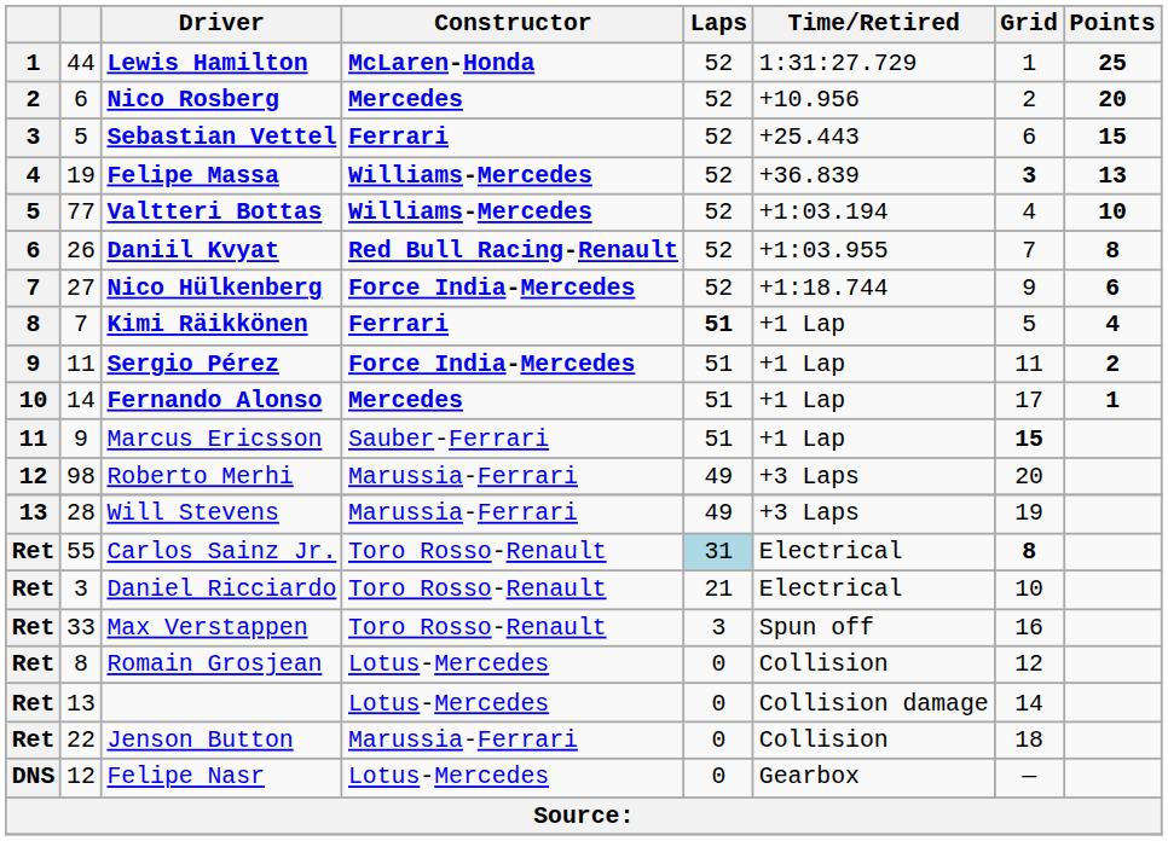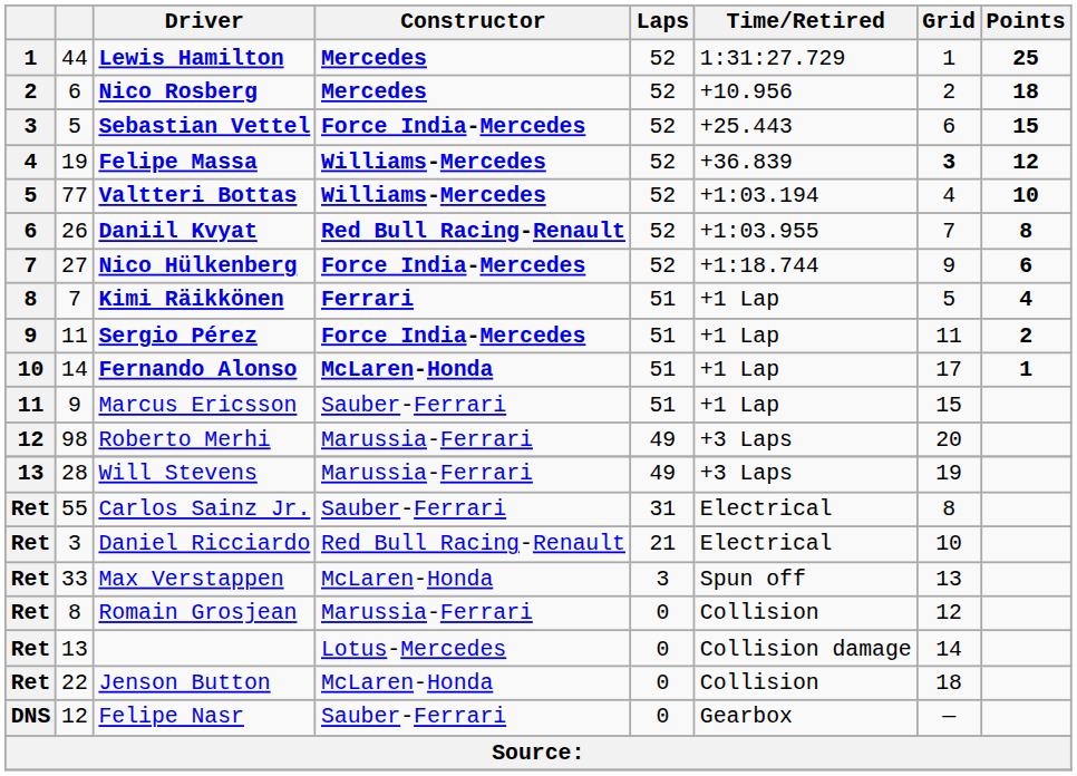Lewis Hamilton | Constructor: McLaren-Honda -> Mercedes
Nico Rosberg | Points: 20 -> 18
Sebastian Vettel | Constructor: Ferrari -> Force India-Mercedes
Felipe Massa | Points: 13 -> 12
Kimi Räikkönen | Laps: bold -> normal
Fernando Alonso | Constructor: Mercedes -> McLaren-Honda
Marcus Ericsson | Grid: bold -> normal
Carlos Sainz Jr. | Constructor: Toro Rosso-Renault -> Sauber-Ferrari
Carlos Sainz Jr. | Laps: lightblue background -> no background
Carlos Sainz Jr. | Grid: bold -> normal
Daniel Ricciardo | Constructor: Toro Rosso-Renault -> Red Bull Racing-Renault
Max Verstappen | Constructor: Toro Rosso-Renault -> McLaren-Honda
Max Verstappen | Grid: 16 -> 13
Romain Grosjean | Constructor: Lotus-Mercedes -> Marussia-Ferrari
Jenson Button | Constructor: Marussia-Ferrari -> McLaren-Honda
Felipe Nasr | Constructor: Lotus-Mercedes -> Sauber-Ferrari
